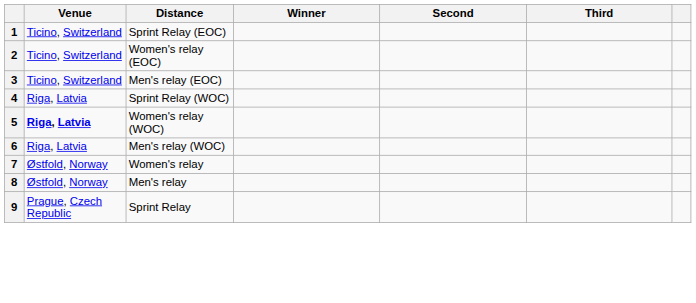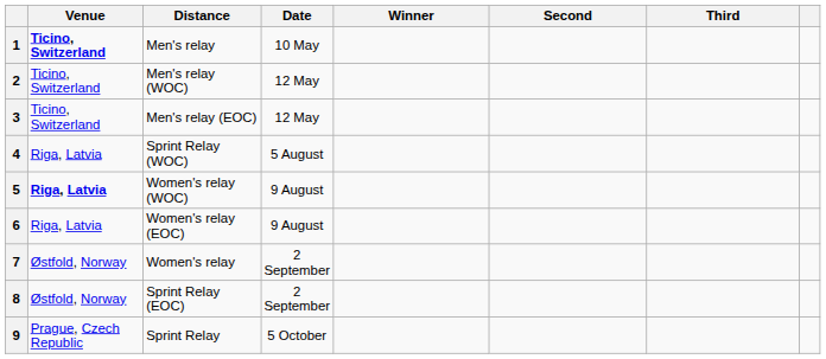+ column: Date | 10 May | 12 May | 12 May | 5 August | 9 August | 9 August | 2 September | 2 September | 5 October
1 | Venue: normal -> bold
1 | Distance: Sprint Relay (EOC) -> Men's relay
2 | Distance: Women's relay (EOC) -> Men's relay (WOC)
6 | Distance: Men's relay (WOC) -> Women's relay (EOC)
8 | Distance: Men's relay -> Sprint Relay (EOC)
